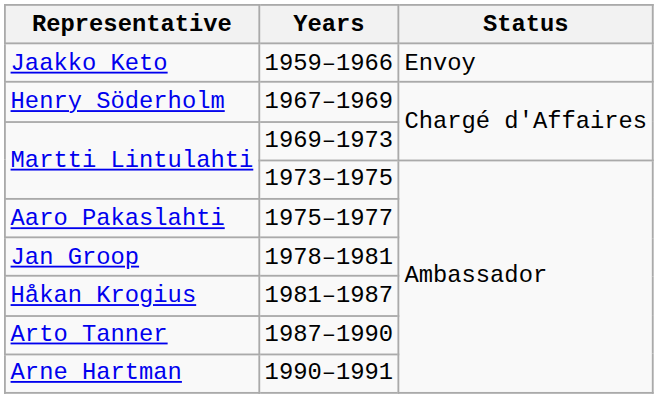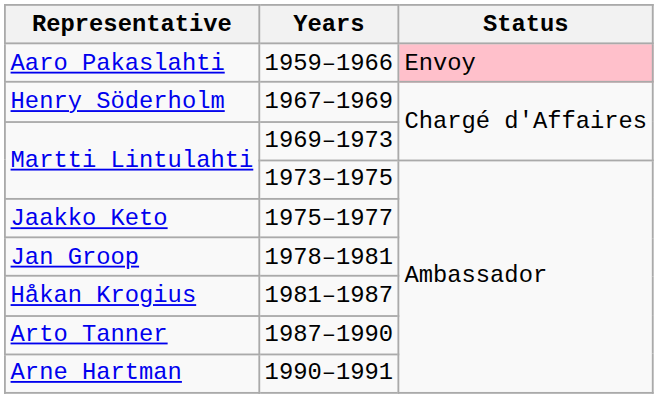1959–1966 | Representative: Jaakko Keto -> Aaro Pakaslahti
1959–1966 | Status: no background -> pink background
1975–1977 | Representative: Aaro Pakaslahti -> Jaakko Keto
